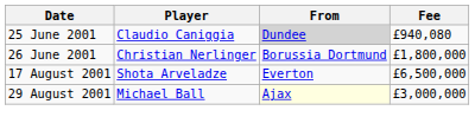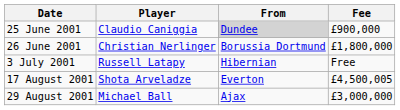25 June 2001 | Fee: £940,080 -> £900,000
+ row: 3 July 2001 | Russell Latapy | Hibernian | Free
17 August 2001 | Fee: £6,500,000 -> £4,500,005
29 August 2001 | From: lightyellow background -> no background
